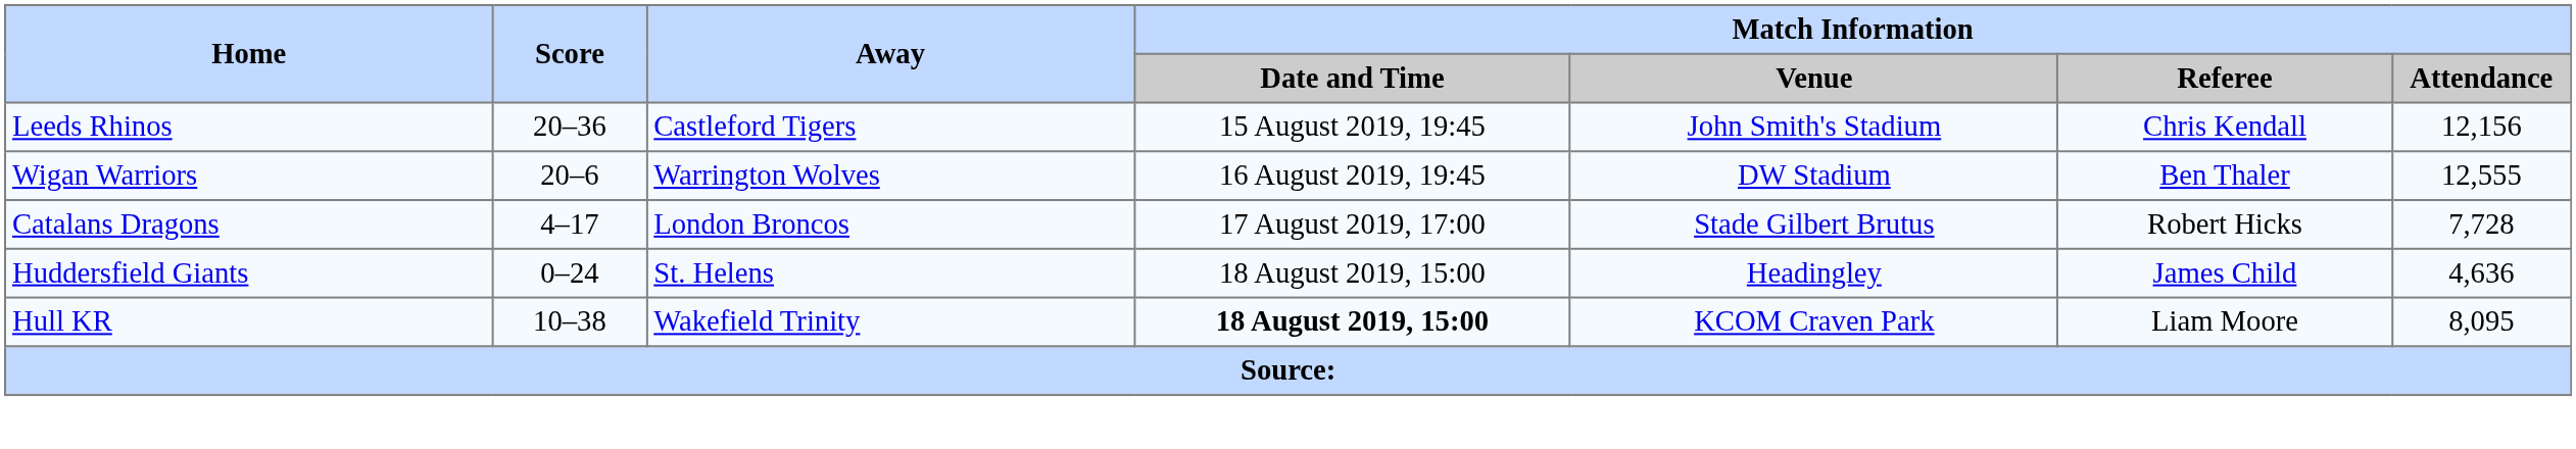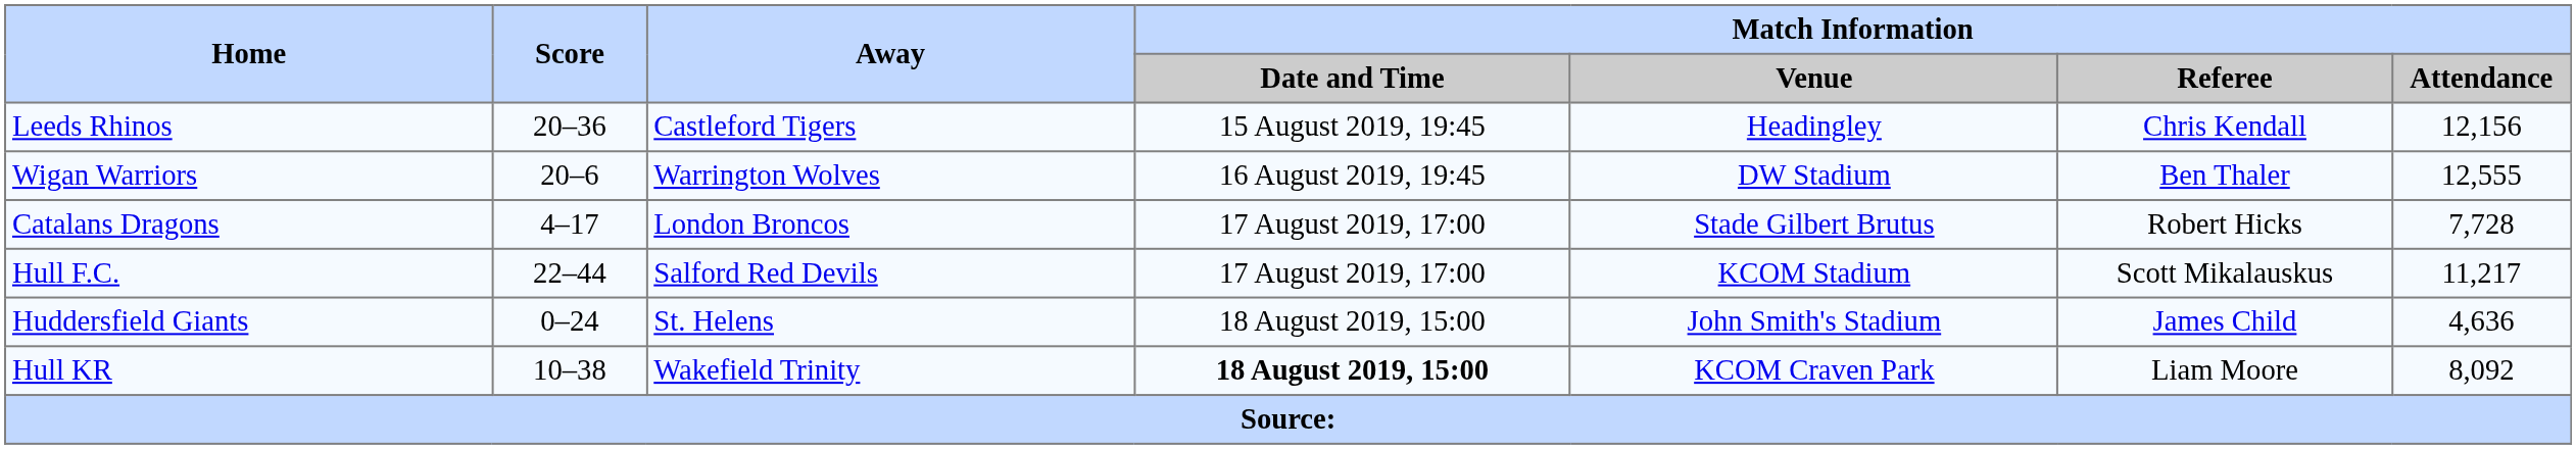Leeds Rhinos | Match Information / Venue: John Smith's Stadium -> Headingley
+ row: Hull F.C. | 22–44 | Salford Red Devils | 17 August 2019, 17:00 | KCOM Stadium | Scott Mikalauskus | 11,217
Huddersfield Giants | Match Information / Venue: Headingley -> John Smith's Stadium
Hull KR | Match Information / Attendance: 8,095 -> 8,092
